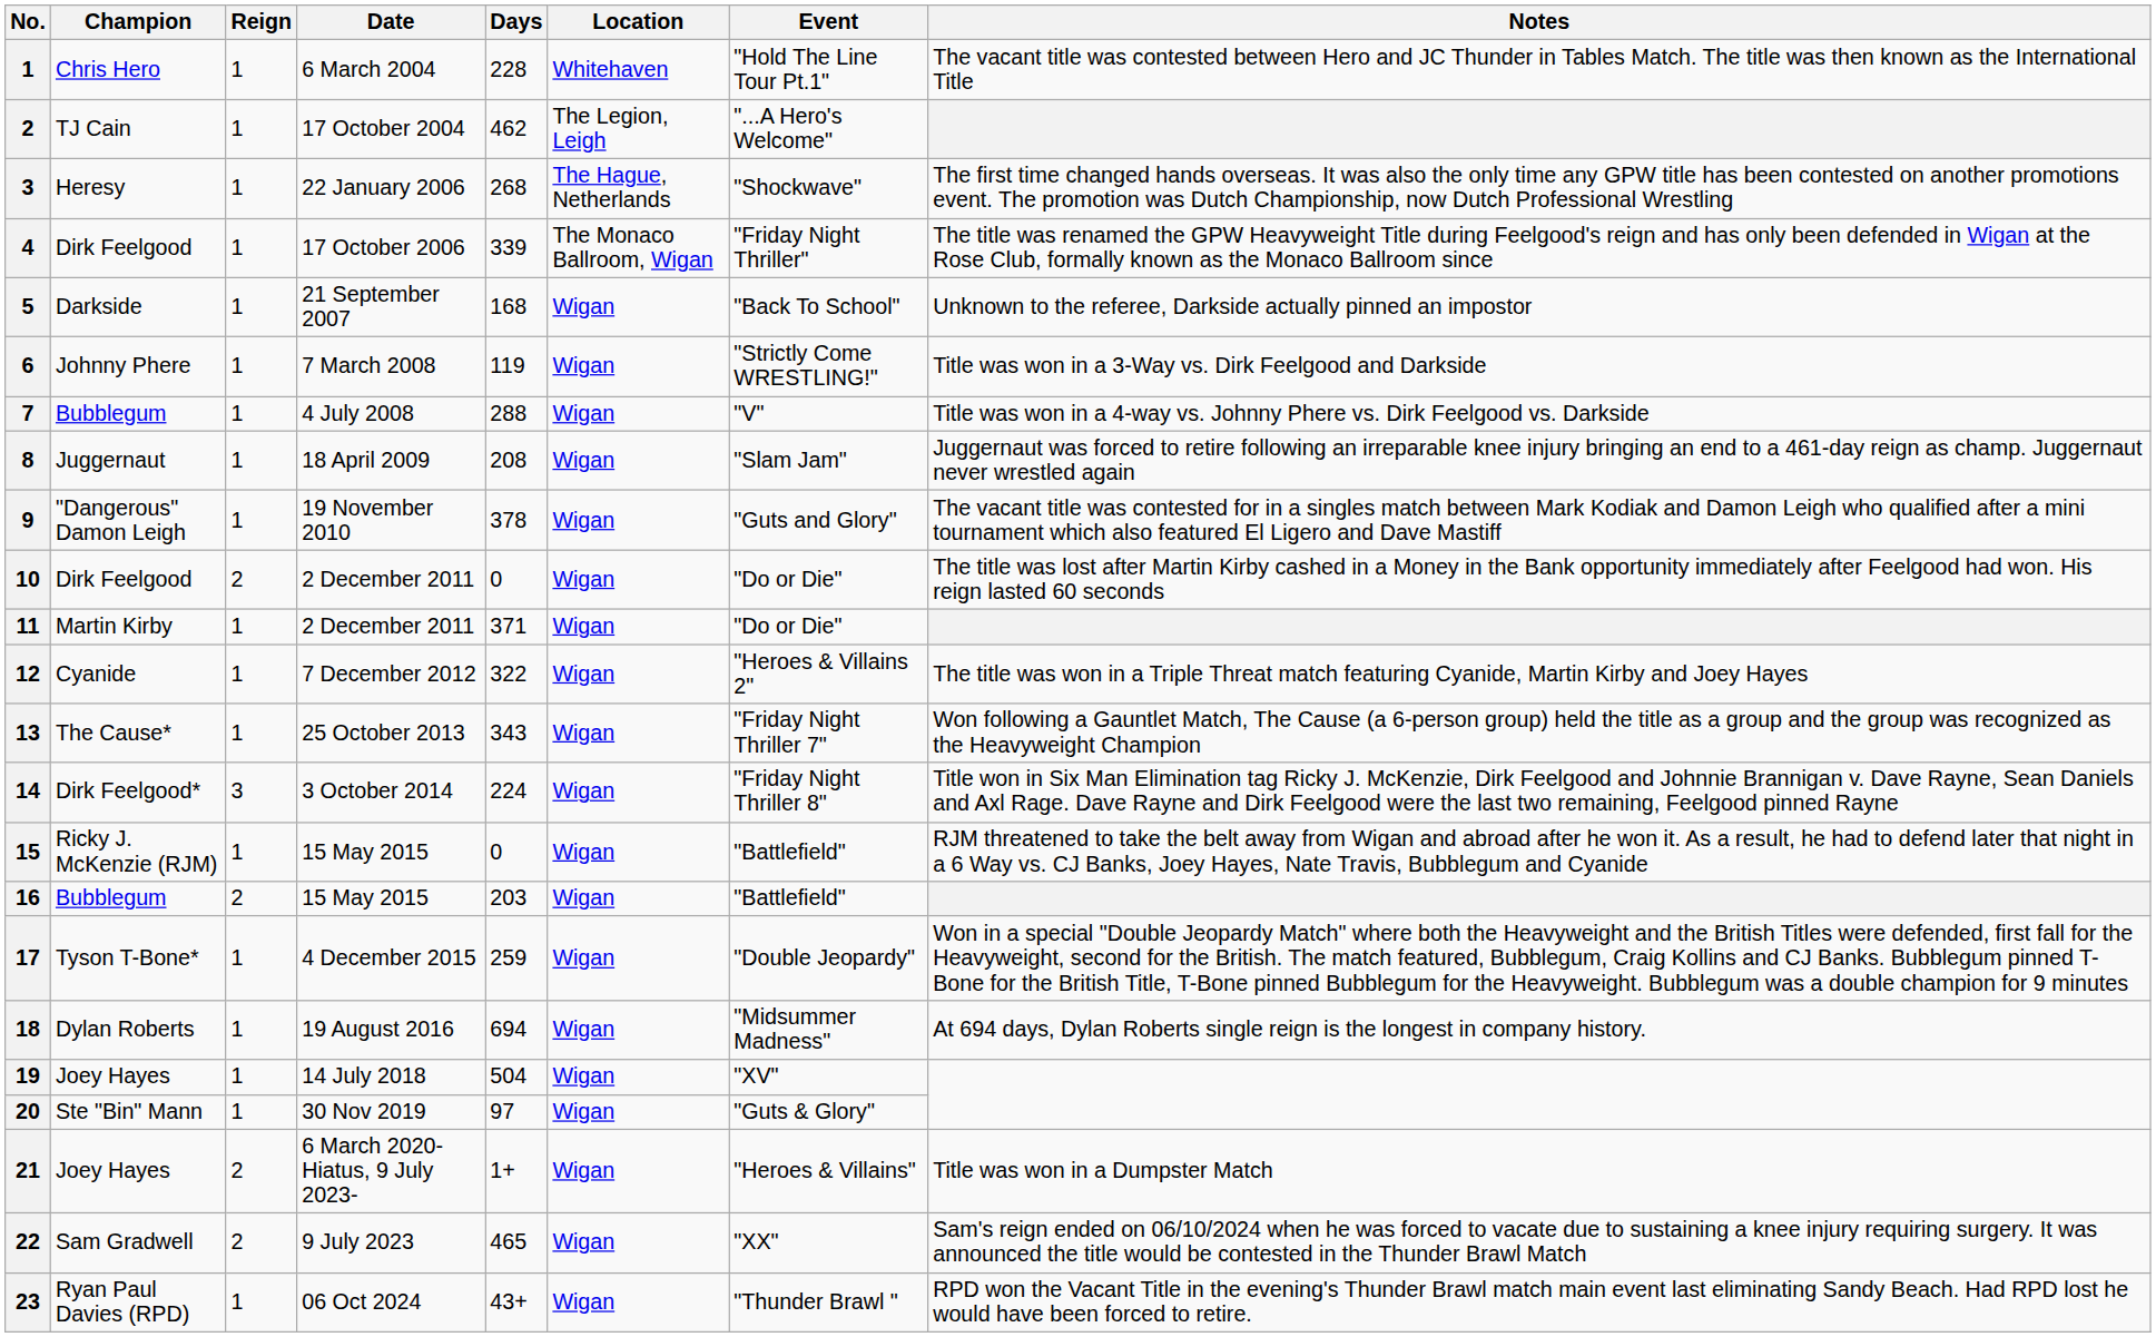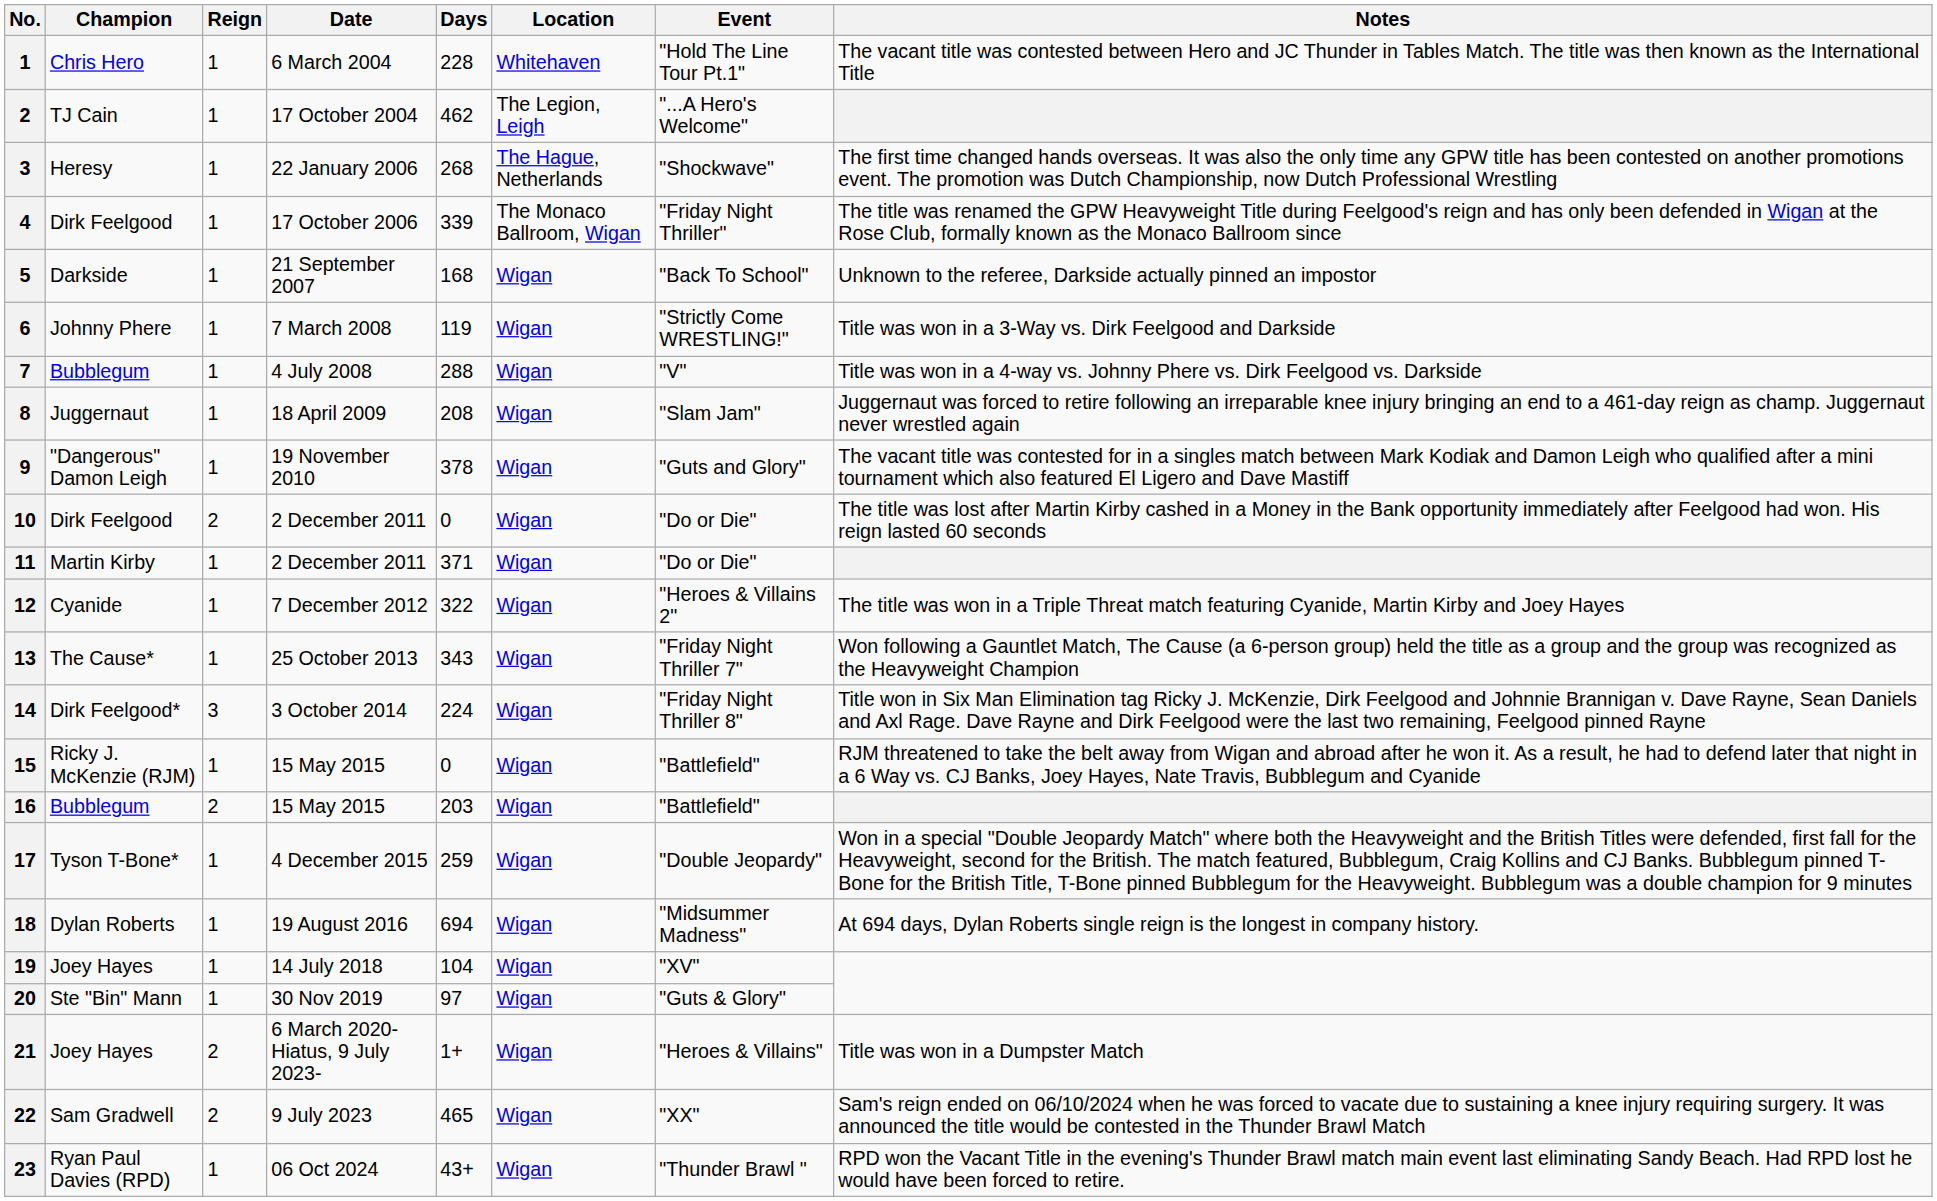14 July 2018 | Days: 504 -> 104
